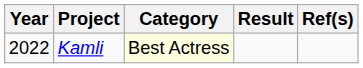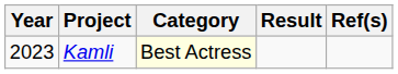Kamli | Year: 2022 -> 2023
